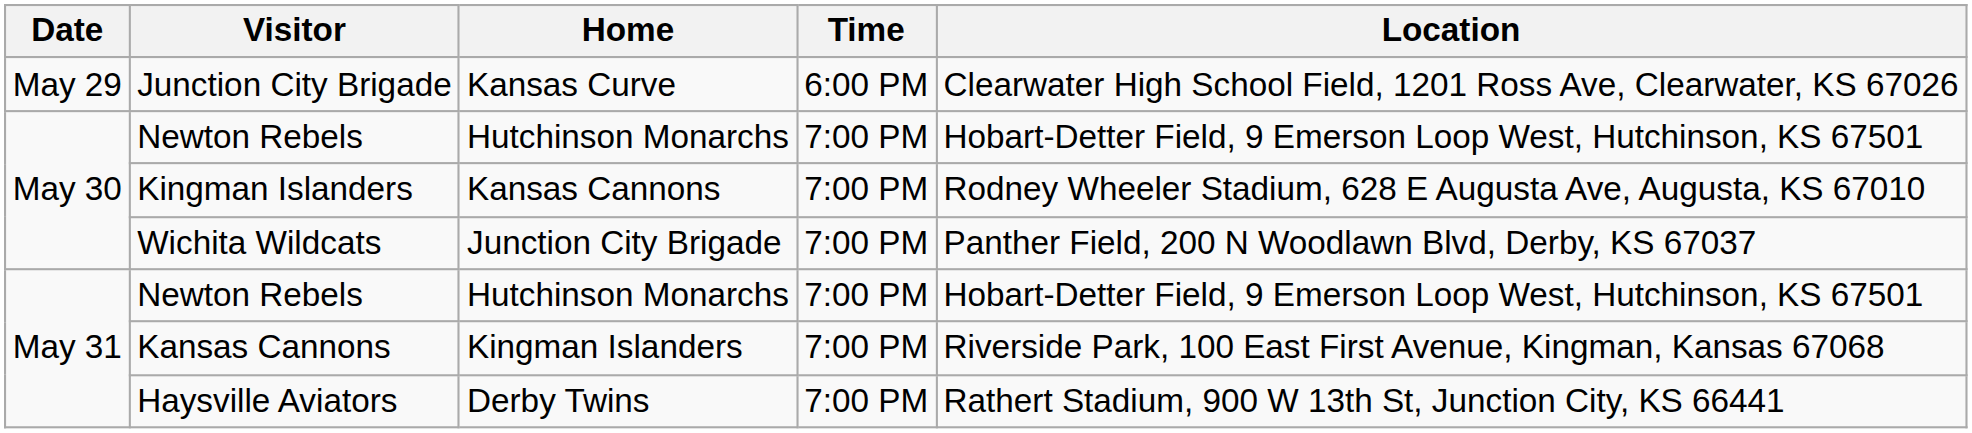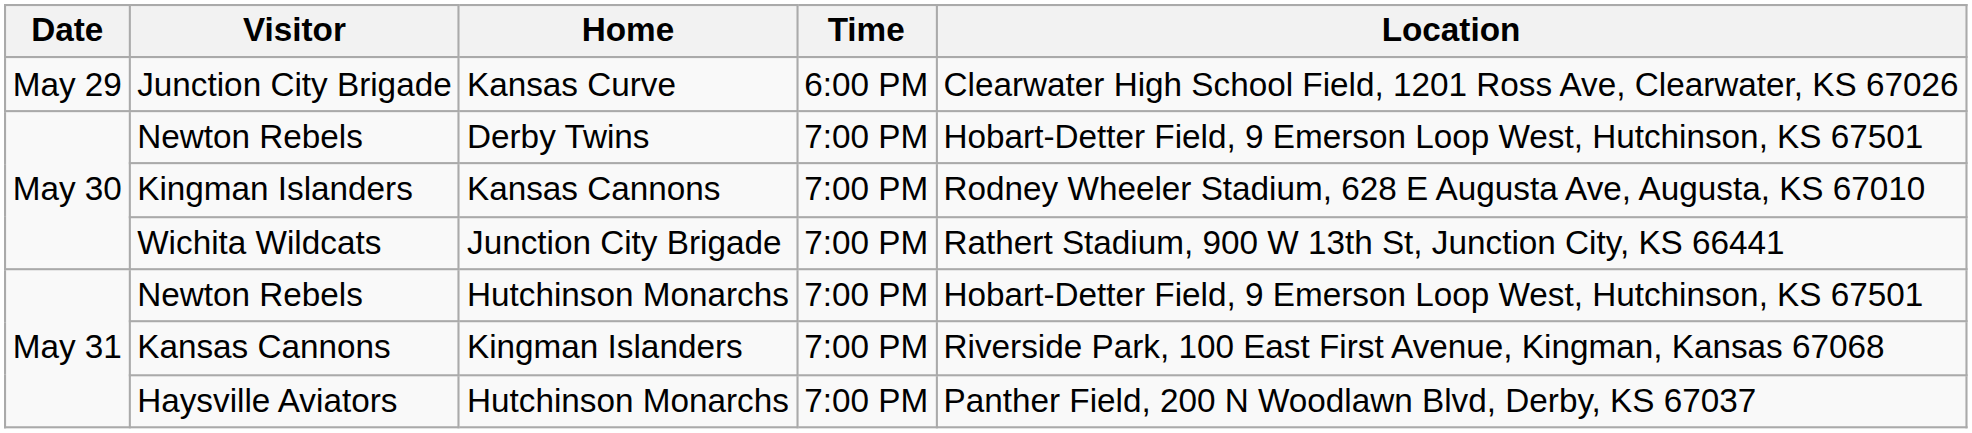May 30 / Newton Rebels | Home: Hutchinson Monarchs -> Derby Twins
Wichita Wildcats | Location: Panther Field, 200 N Woodlawn Blvd, Derby, KS 67037 -> Rathert Stadium, 900 W 13th St, Junction City, KS 66441
Haysville Aviators | Home: Derby Twins -> Hutchinson Monarchs
Haysville Aviators | Location: Rathert Stadium, 900 W 13th St, Junction City, KS 66441 -> Panther Field, 200 N Woodlawn Blvd, Derby, KS 67037
